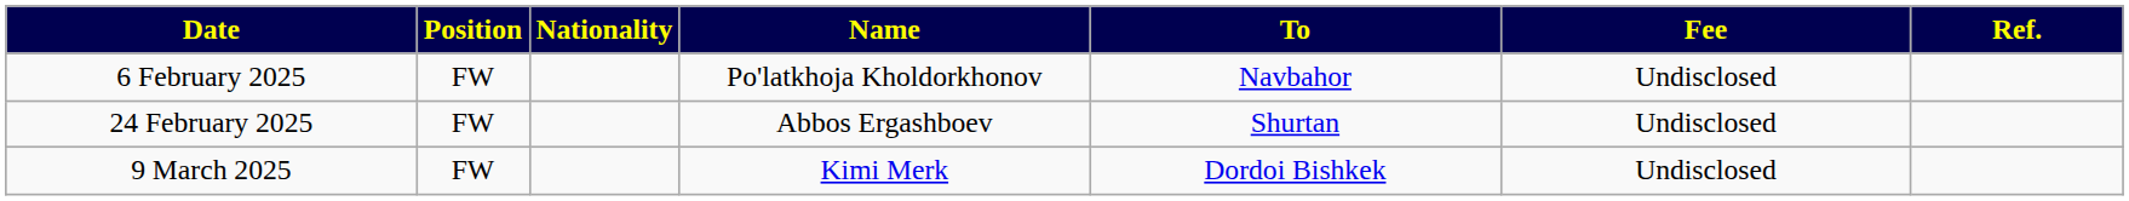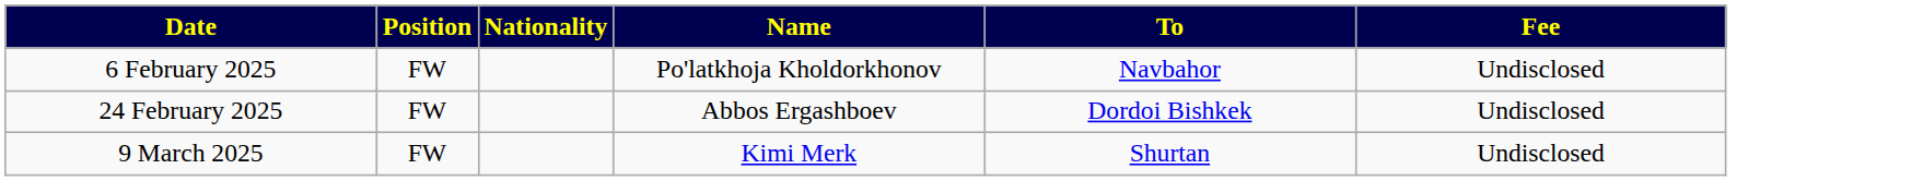- column: Ref.
24 February 2025 | To: Shurtan -> Dordoi Bishkek
9 March 2025 | To: Dordoi Bishkek -> Shurtan
